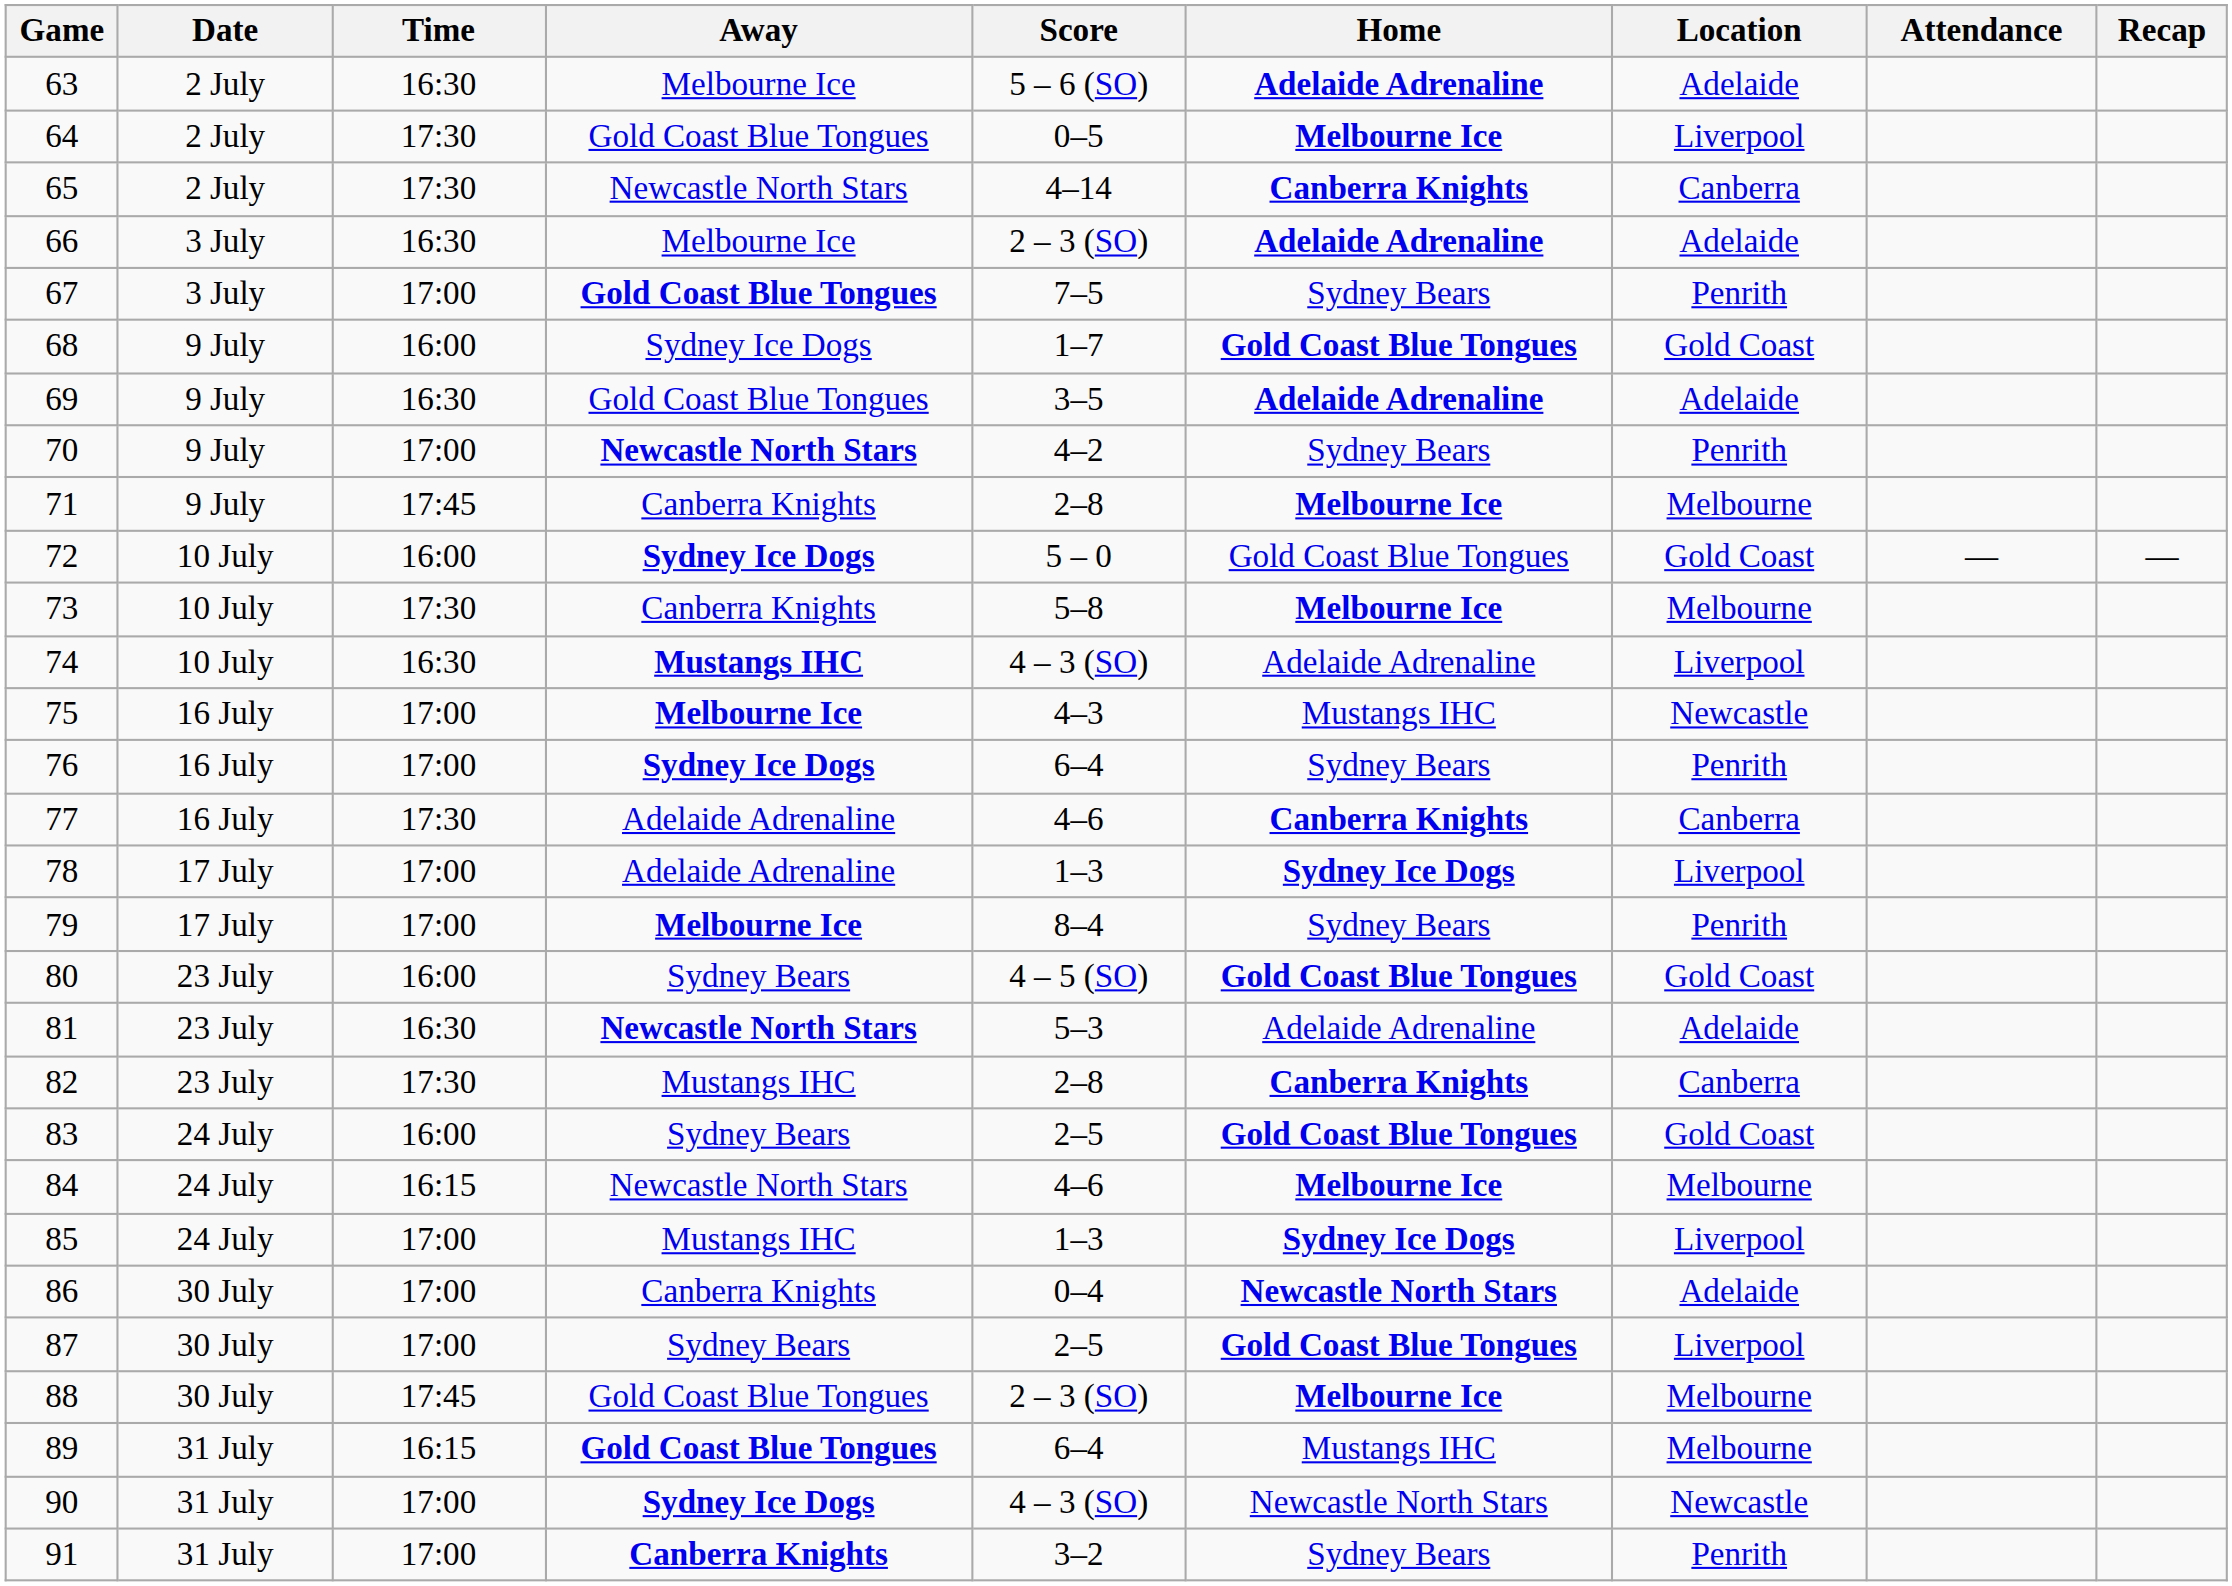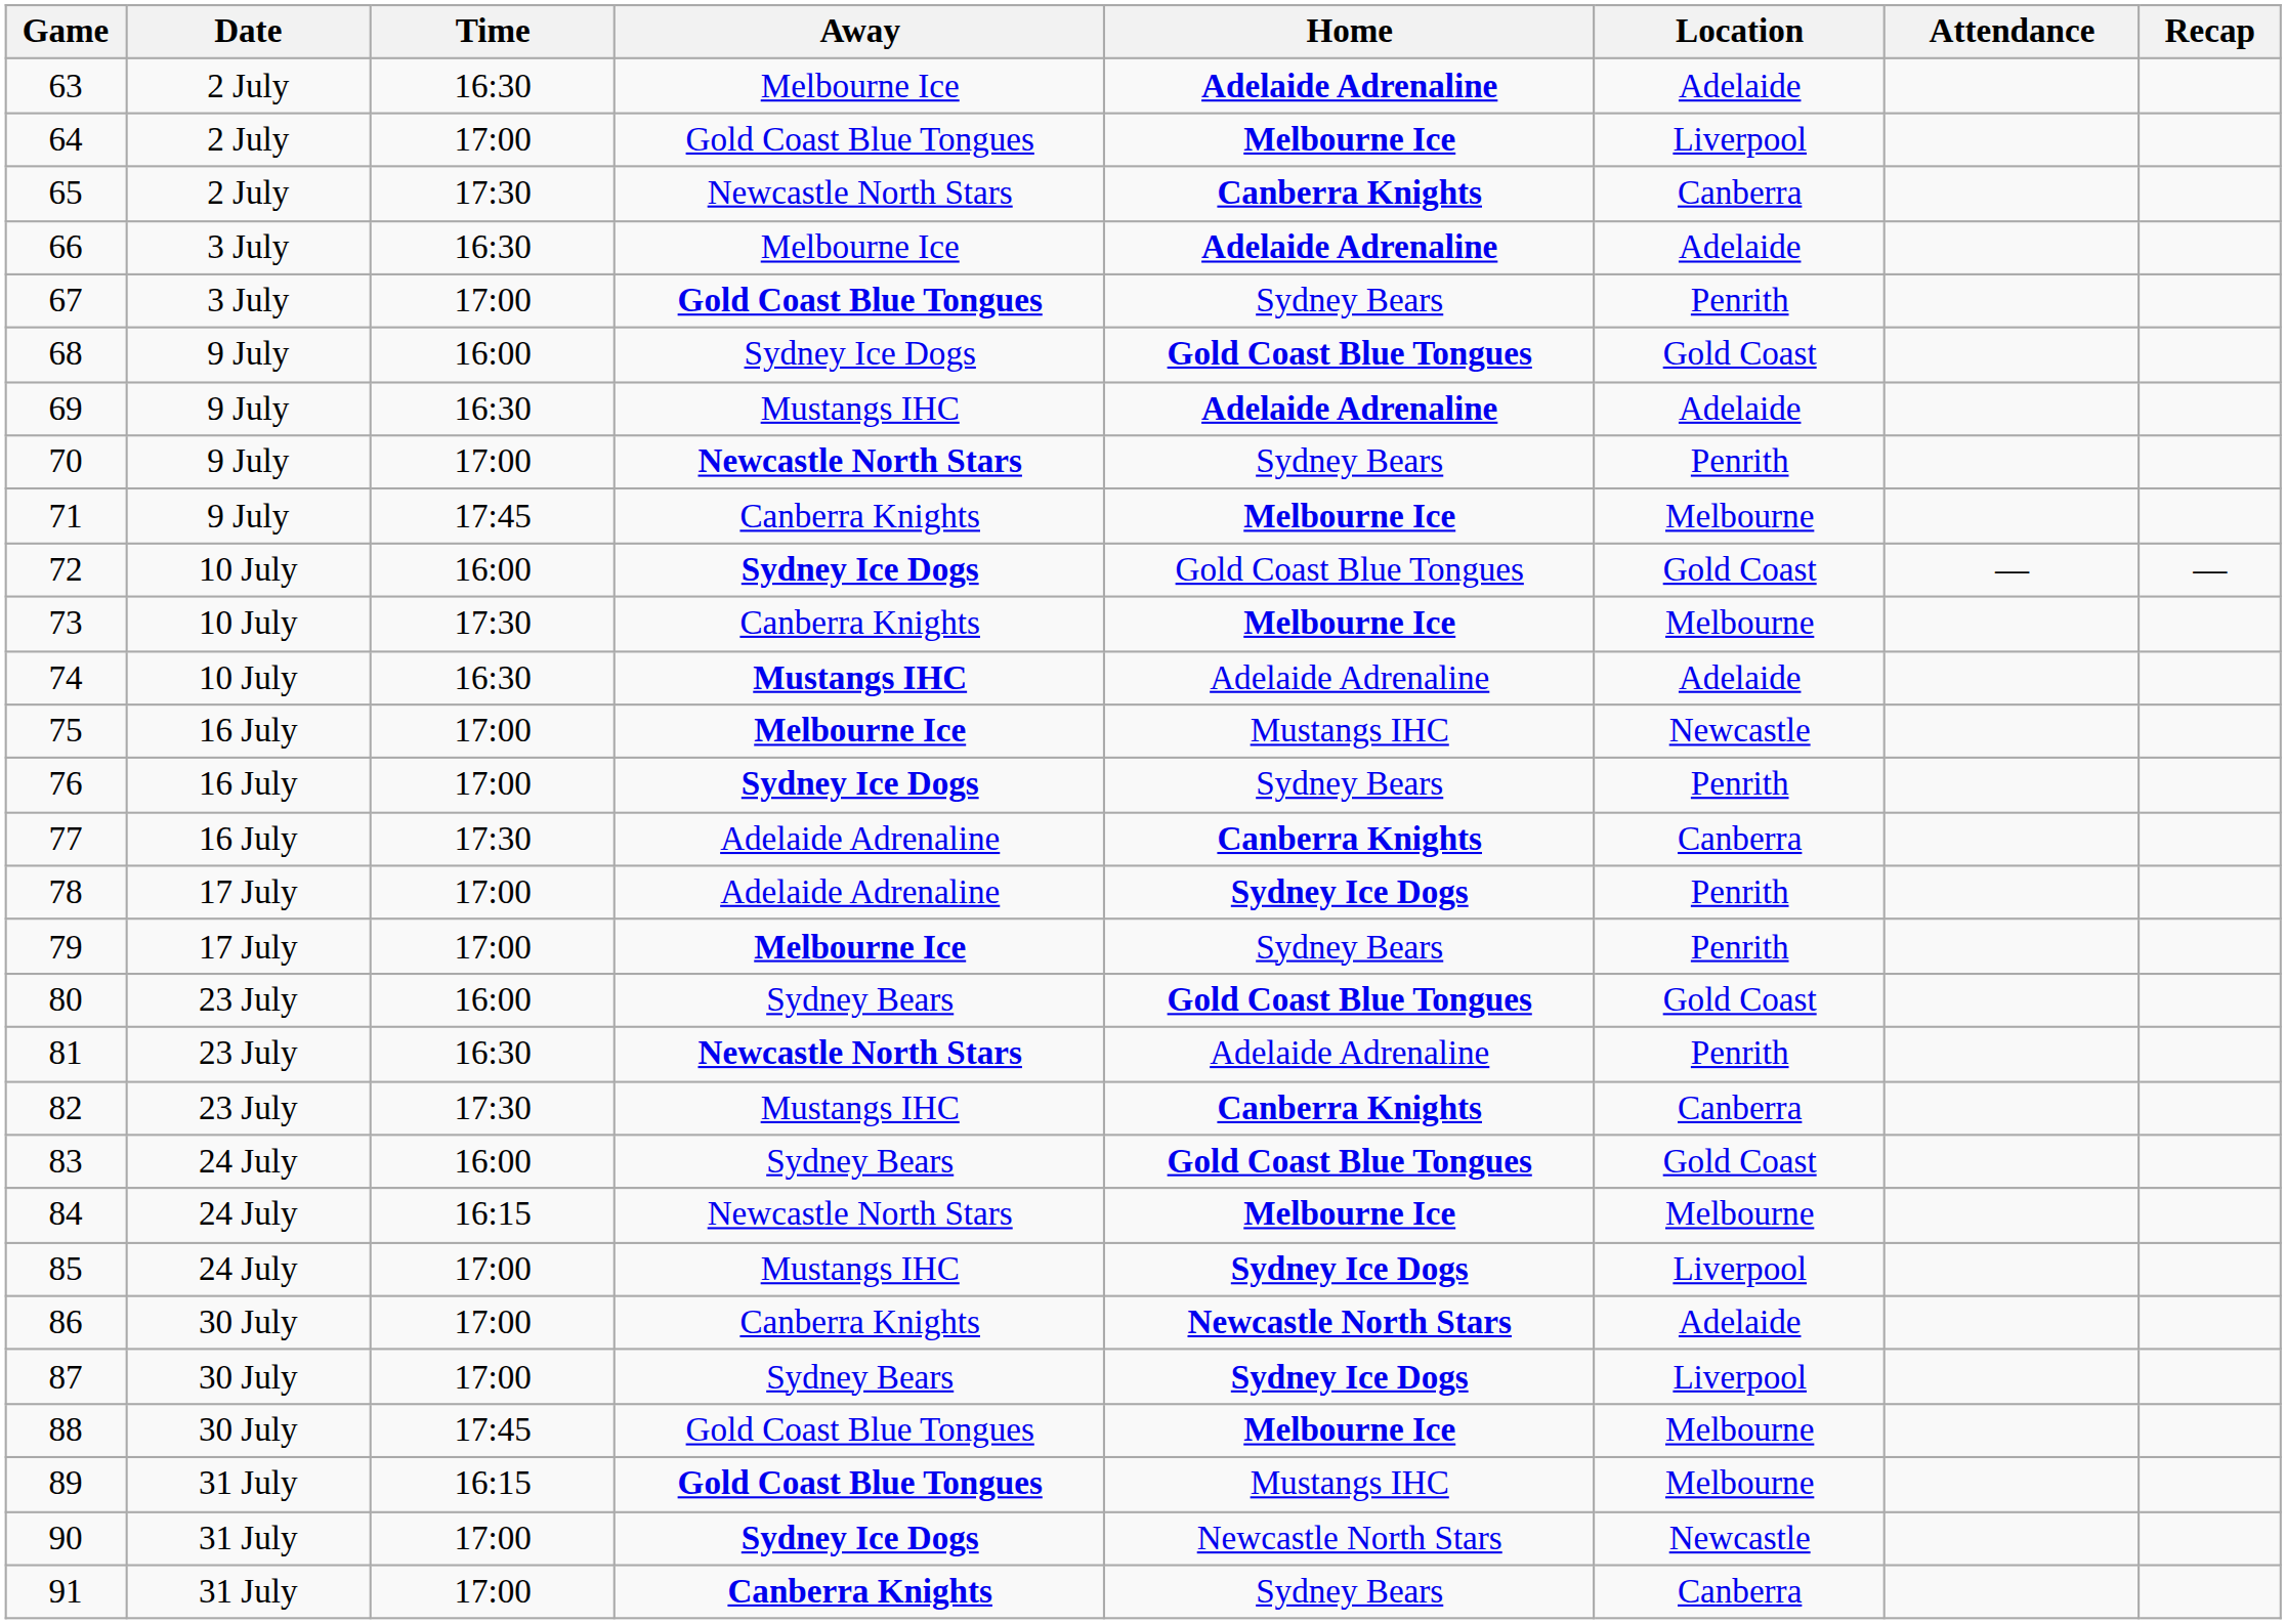- column: Score | 5 – 6 (SO) | 0–5 | 4–14 | 2 – 3 (SO) | 7–5 | 1–7 | 3–5 | 4–2 | 2–8 | 5 – 0 | 5–8 | 4 – 3 (SO) | 4–3 | 6–4 | 4–6 | 1–3 | 8–4 | 4 – 5 (SO) | 5–3 | 2–8 | 2–5 | 4–6 | 1–3 | 0–4 | 2–5 | 2 – 3 (SO) | 6–4 | 4 – 3 (SO) | 3–2
64 | Time: 17:30 -> 17:00
69 | Away: Gold Coast Blue Tongues -> Mustangs IHC
74 | Location: Liverpool -> Adelaide
78 | Location: Liverpool -> Penrith
81 | Location: Adelaide -> Penrith
87 | Home: Gold Coast Blue Tongues -> Sydney Ice Dogs
91 | Location: Penrith -> Canberra
